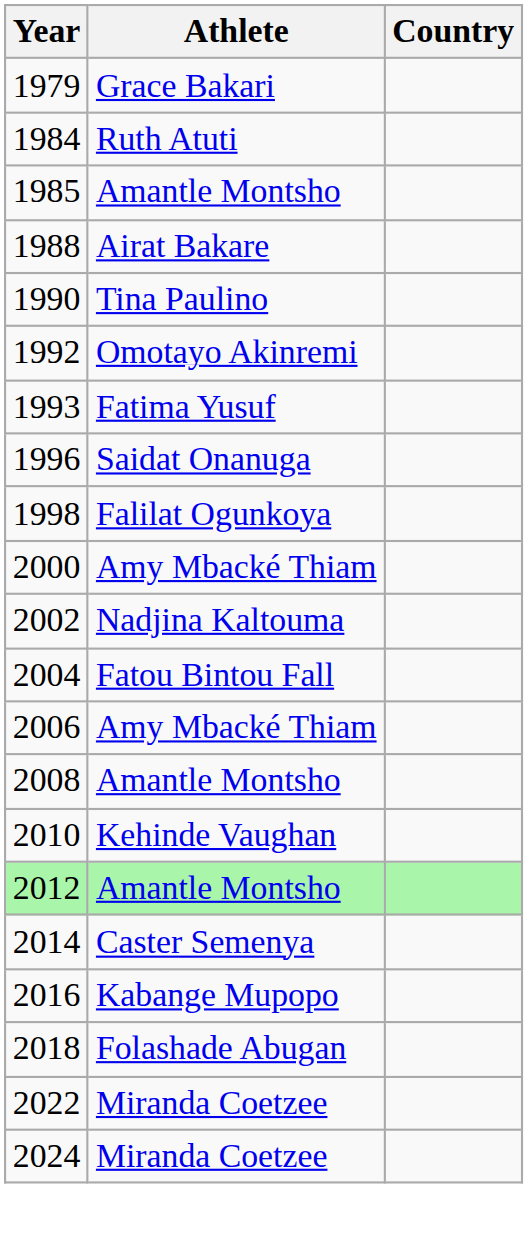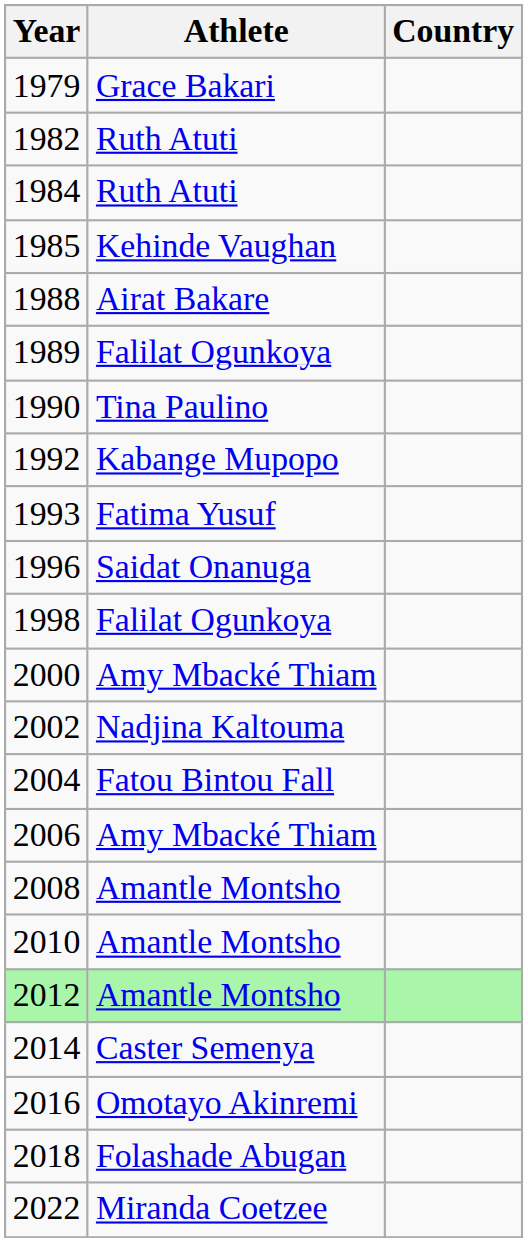+ row: 1982 | Ruth Atuti
1985 | Athlete: Amantle Montsho -> Kehinde Vaughan
+ row: 1989 | Falilat Ogunkoya
1992 | Athlete: Omotayo Akinremi -> Kabange Mupopo
2010 | Athlete: Kehinde Vaughan -> Amantle Montsho
2016 | Athlete: Kabange Mupopo -> Omotayo Akinremi
- row: 2024 | Miranda Coetzee
